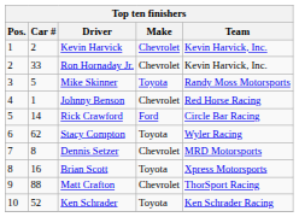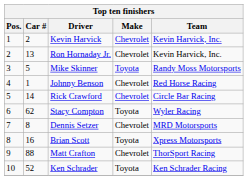Ron Hornaday Jr. | Car #: 33 -> 13
Rick Crawford | Make: Ford -> Chevrolet
